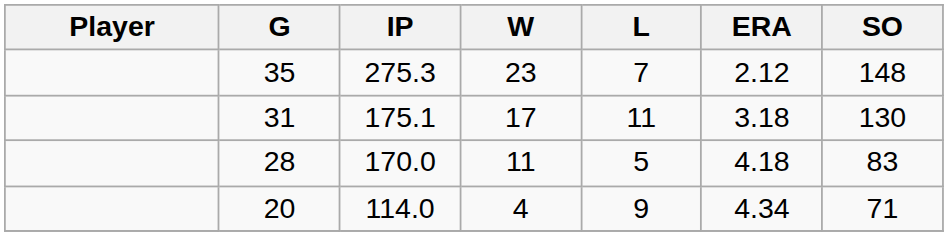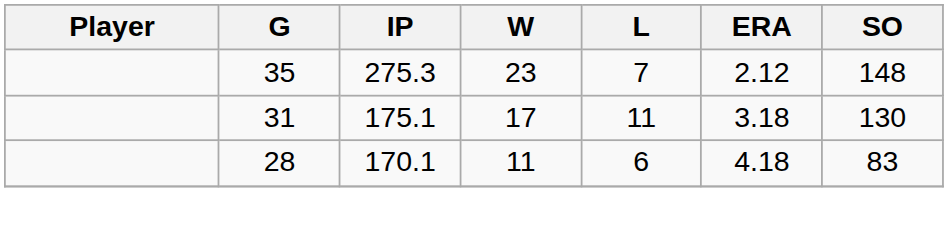28 | IP: 170.0 -> 170.1
28 | L: 5 -> 6
- row: 20 | 114.0 | 4 | 9 | 4.34 | 71
